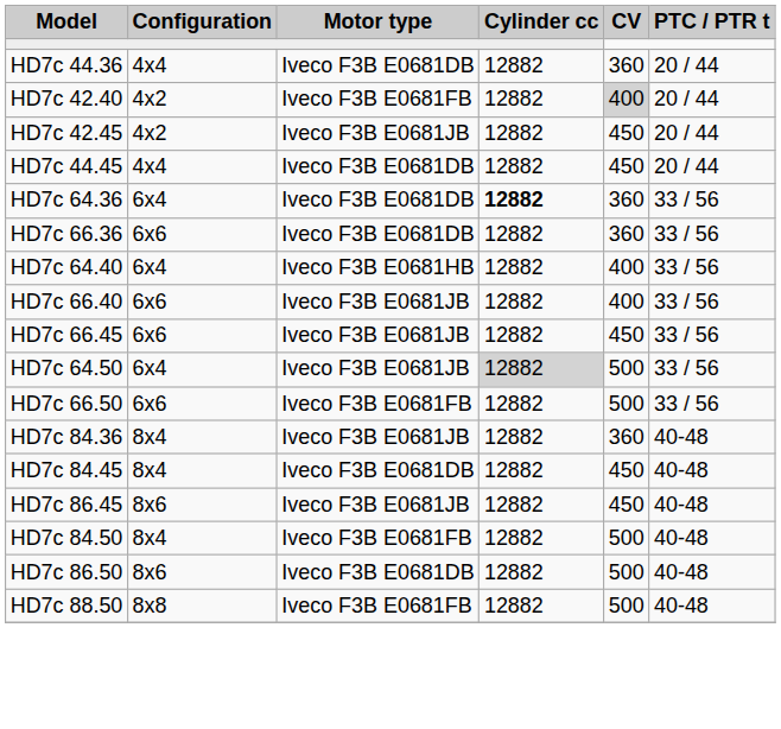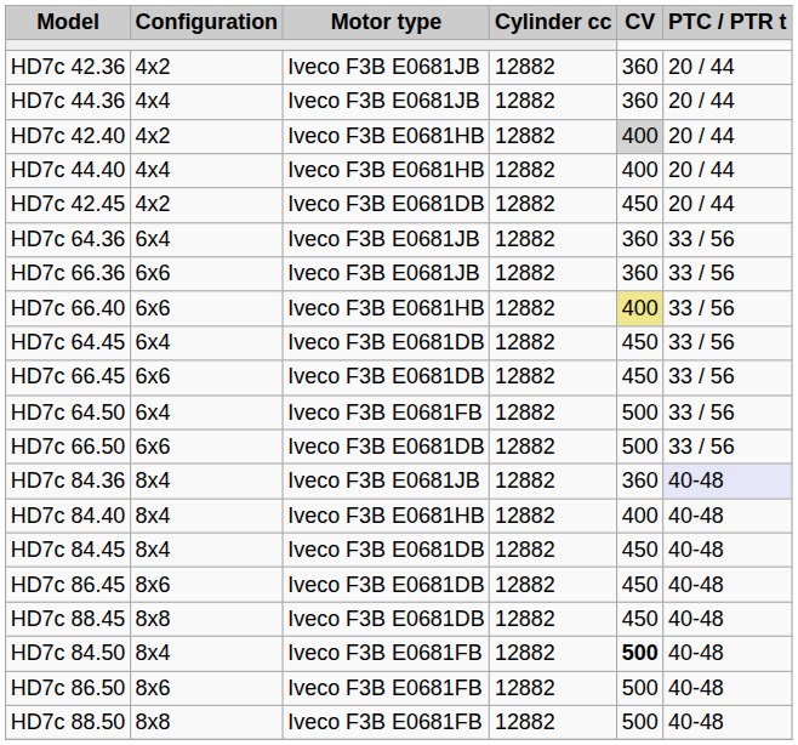+ row: HD7c 42.36 | 4x2 | Iveco F3B E0681JB | 12882 | 360 | 20 / 44
HD7c 44.36 | Motor type: Iveco F3B E0681DB -> Iveco F3B E0681JB
HD7c 42.40 | Motor type: Iveco F3B E0681FB -> Iveco F3B E0681HB
+ row: HD7c 44.40 | 4x4 | Iveco F3B E0681HB | 12882 | 400 | 20 / 44
HD7c 42.45 | Motor type: Iveco F3B E0681JB -> Iveco F3B E0681DB
- row: HD7c 44.45 | 4x4 | Iveco F3B E0681DB | 12882 | 450 | 20 / 44
HD7c 64.36 | Motor type: Iveco F3B E0681DB -> Iveco F3B E0681JB
HD7c 64.36 | Cylinder cc: bold -> normal
HD7c 66.36 | Motor type: Iveco F3B E0681DB -> Iveco F3B E0681JB
- row: HD7c 64.40 | 6x4 | Iveco F3B E0681HB | 12882 | 400 | 33 / 56
HD7c 66.40 | Motor type: Iveco F3B E0681JB -> Iveco F3B E0681HB
HD7c 66.40 | CV: no background -> khaki background
+ row: HD7c 64.45 | 6x4 | Iveco F3B E0681DB | 12882 | 450 | 33 / 56
HD7c 66.45 | Motor type: Iveco F3B E0681JB -> Iveco F3B E0681DB
HD7c 64.50 | Motor type: Iveco F3B E0681JB -> Iveco F3B E0681FB
HD7c 64.50 | Cylinder cc: lightgrey background -> no background
HD7c 66.50 | Motor type: Iveco F3B E0681FB -> Iveco F3B E0681DB
HD7c 84.36 | PTC / PTR t: no background -> lavender background
+ row: HD7c 84.40 | 8x4 | Iveco F3B E0681HB | 12882 | 400 | 40-48
HD7c 86.45 | Motor type: Iveco F3B E0681JB -> Iveco F3B E0681DB
+ row: HD7c 88.45 | 8x8 | Iveco F3B E0681DB | 12882 | 450 | 40-48
HD7c 84.50 | CV: normal -> bold
HD7c 86.50 | Motor type: Iveco F3B E0681DB -> Iveco F3B E0681FB
